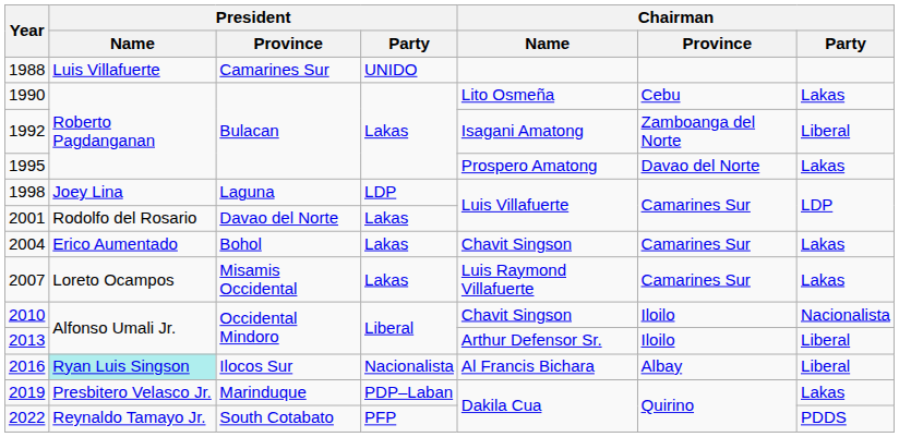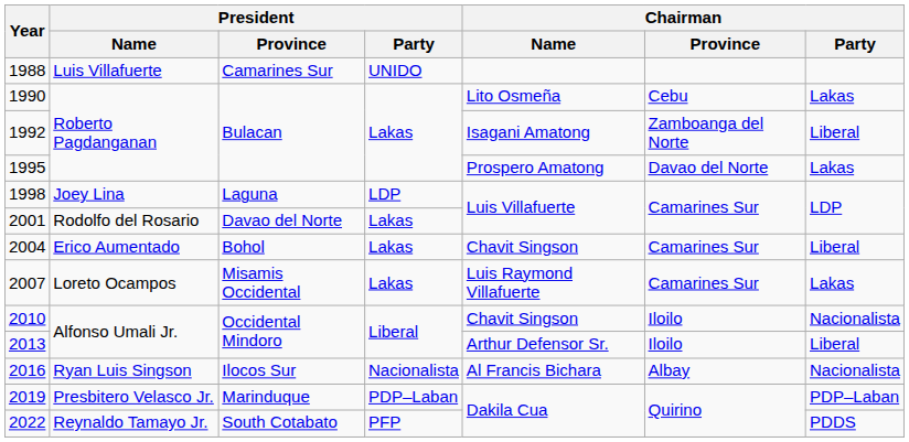2004 | Chairman / Party: Lakas -> Liberal
2016 | President / Name: paleturquoise background -> no background
2016 | Chairman / Party: Liberal -> Nacionalista
2019 | Chairman / Party: Lakas -> PDP–Laban
